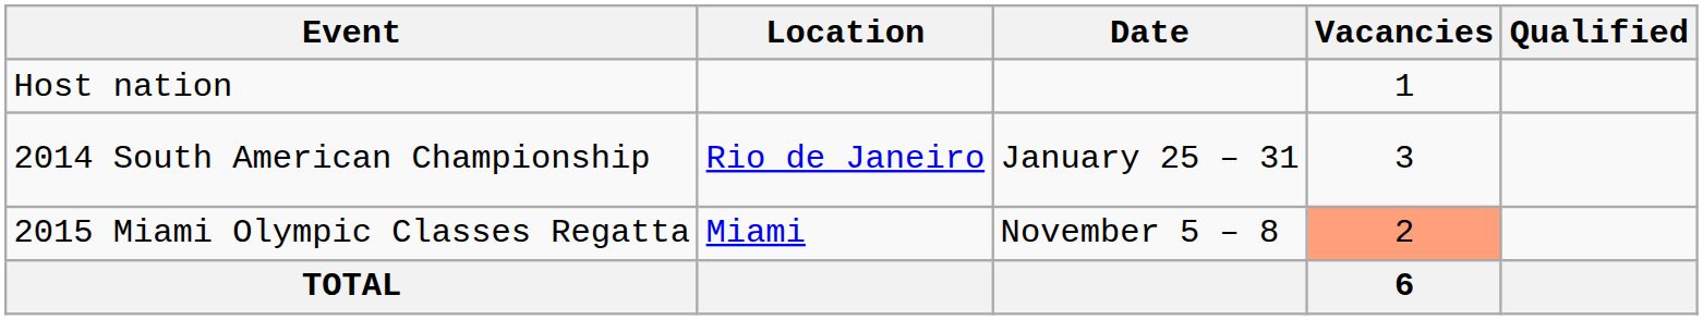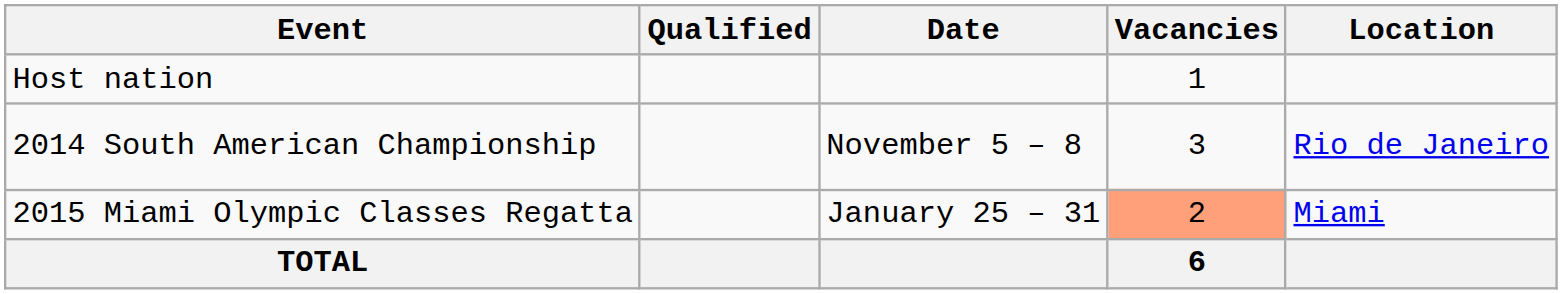columns swapped: Location <-> Qualified
2014 South American Championship | Date: January 25 – 31 -> November 5 – 8
2015 Miami Olympic Classes Regatta | Date: November 5 – 8 -> January 25 – 31
